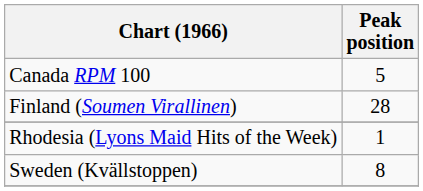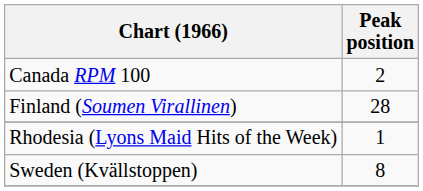Canada RPM 100 | Peak position: 5 -> 2
